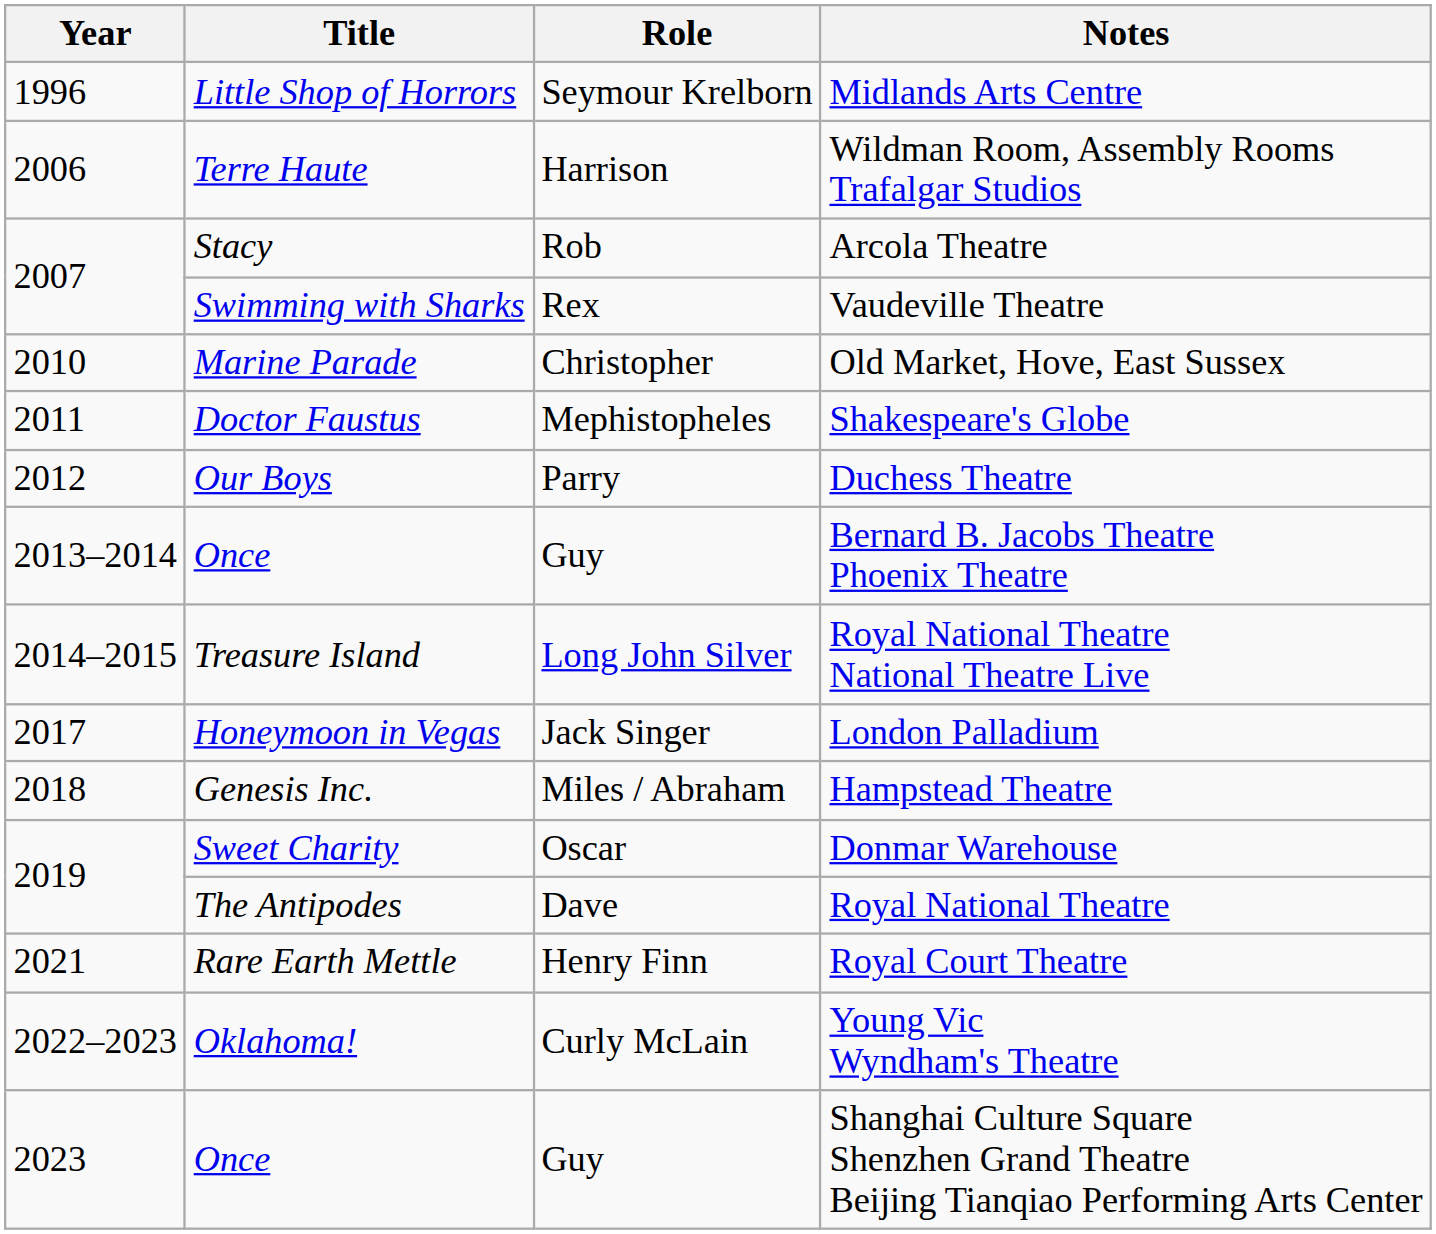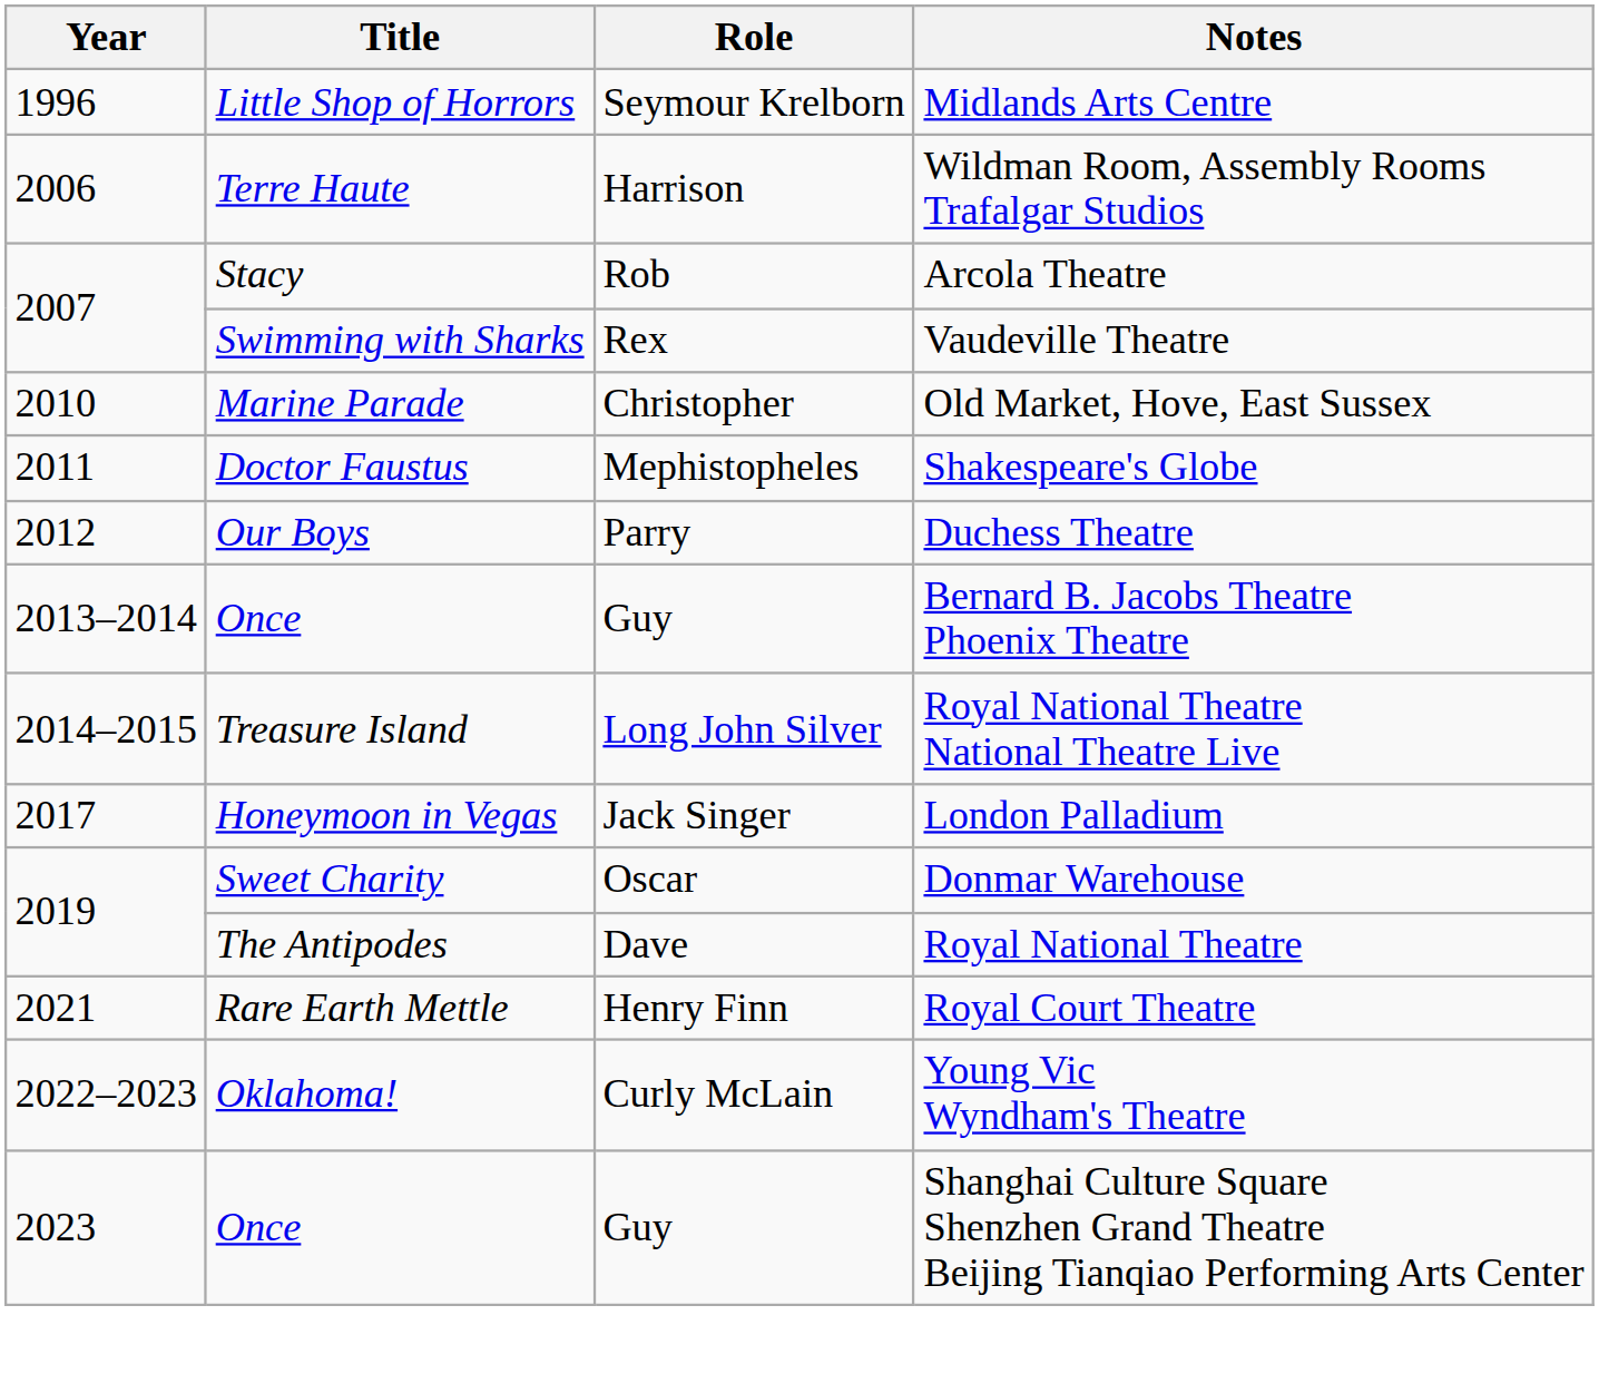- row: 2018 | Genesis Inc. | Miles / Abraham | Hampstead Theatre
